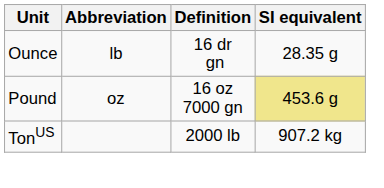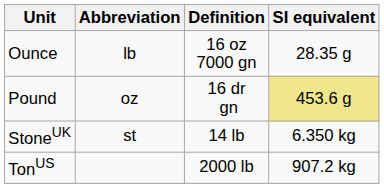Ounce | Definition: 16 dr gn -> 16 oz 7000 gn
Pound | Definition: 16 oz 7000 gn -> 16 dr gn
+ row: StoneUK | st | 14 lb | 6.350 kg
